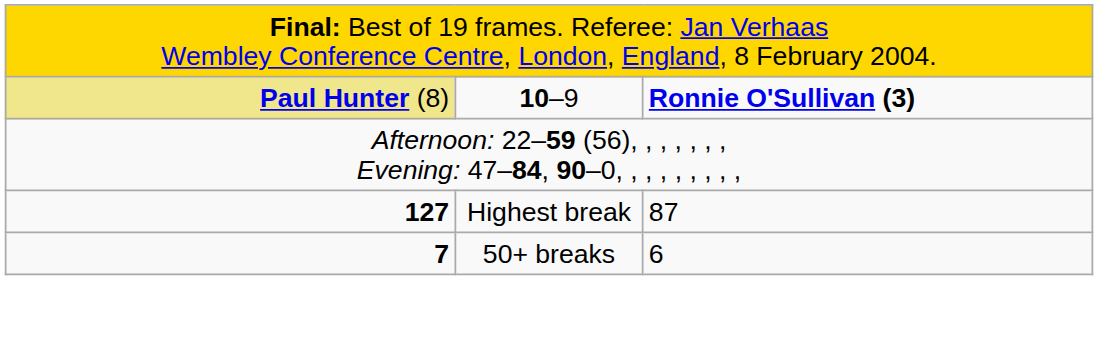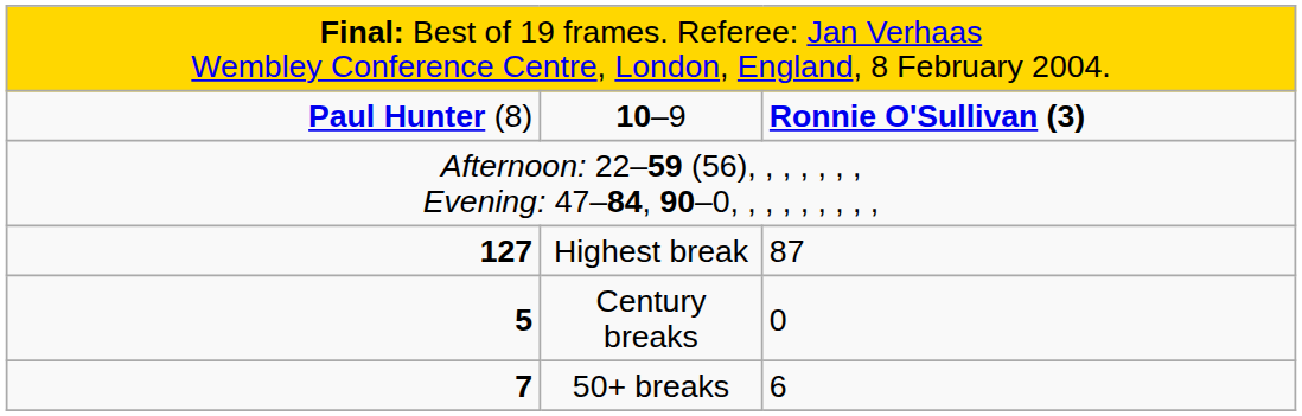10–9 | column 1: khaki background -> no background
+ row: 5 | Century breaks | 0
